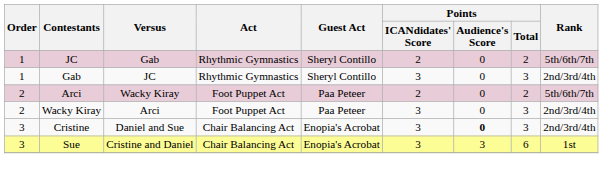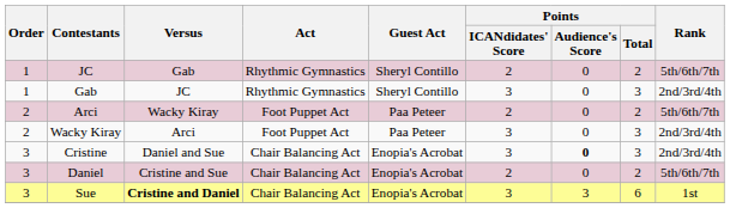+ row: 3 | Daniel | Cristine and Sue | Chair Balancing Act | Enopia's Acrobat | 2 | 0 | 2 | 5th/6th/7th
Sue | Versus: normal -> bold
